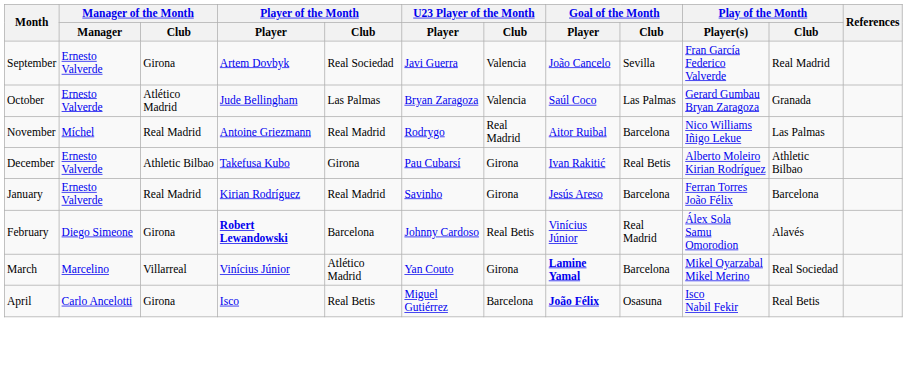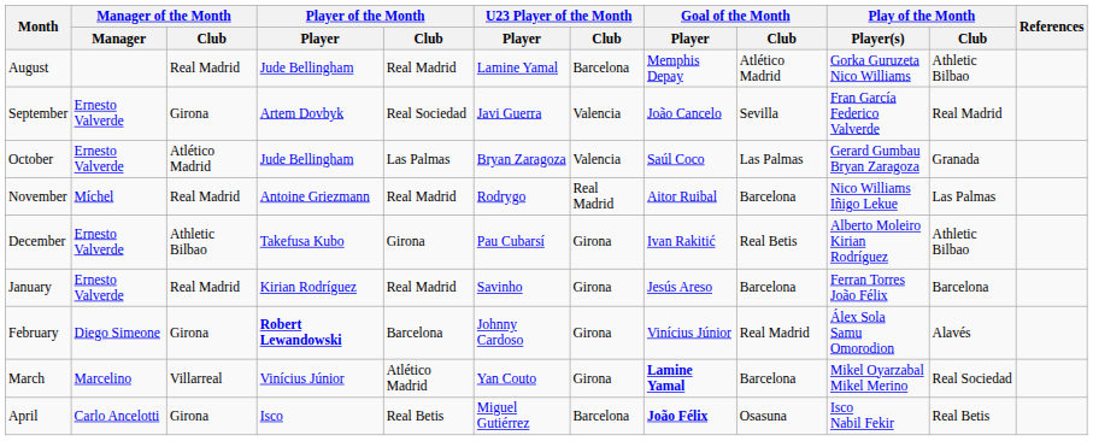+ row: August | Real Madrid | Jude Bellingham | Real Madrid | Lamine Yamal | Barcelona | Memphis Depay | Atlético Madrid | Gorka Guruzeta Nico Williams | Athletic Bilbao
February | U23 Player of the Month / Club: Real Betis -> Girona
